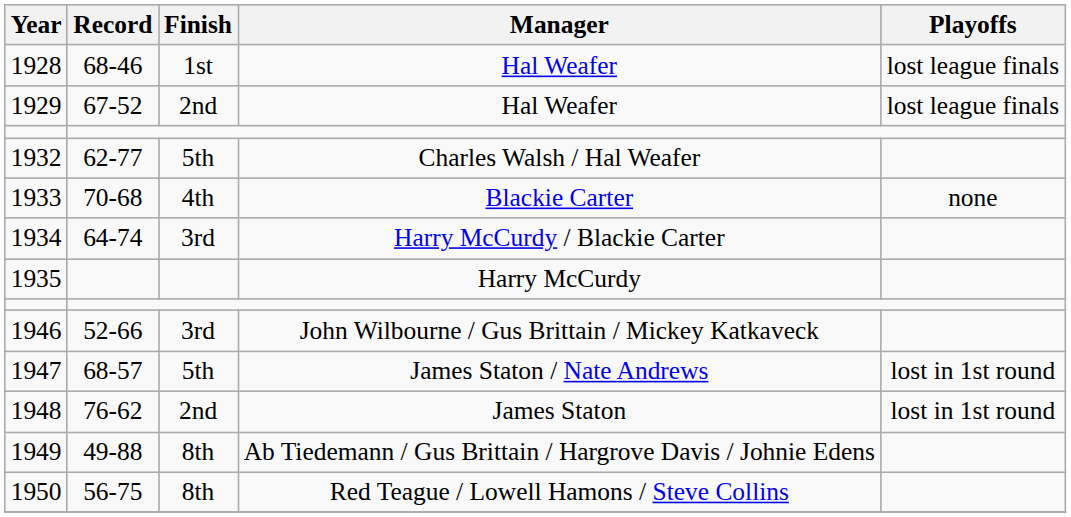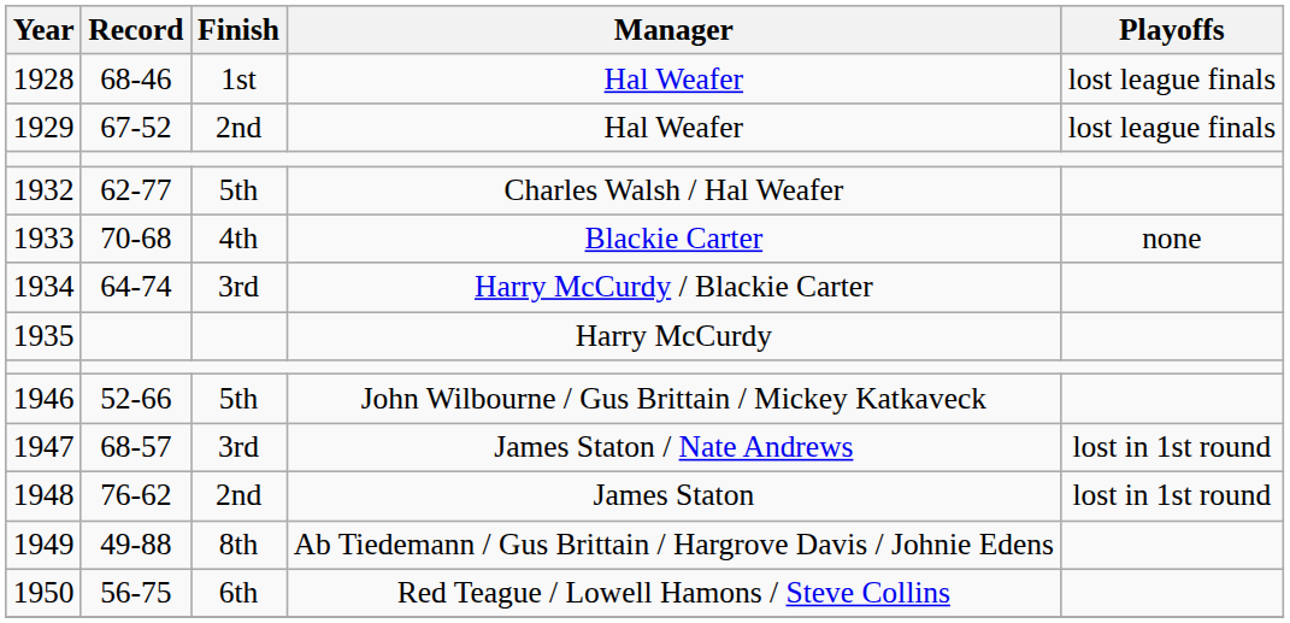1946 | Finish: 3rd -> 5th
1947 | Finish: 5th -> 3rd
1950 | Finish: 8th -> 6th
